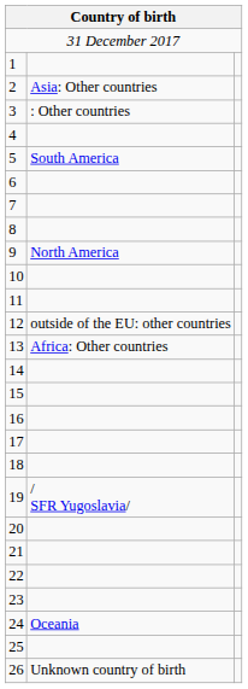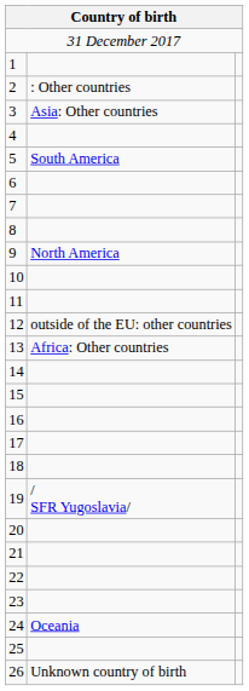2 | column 2: Asia: Other countries -> : Other countries
3 | column 2: : Other countries -> Asia: Other countries
